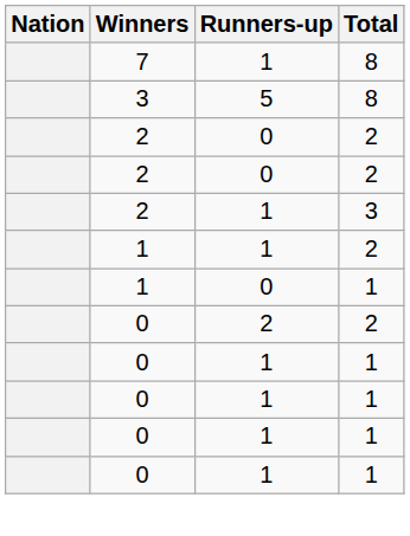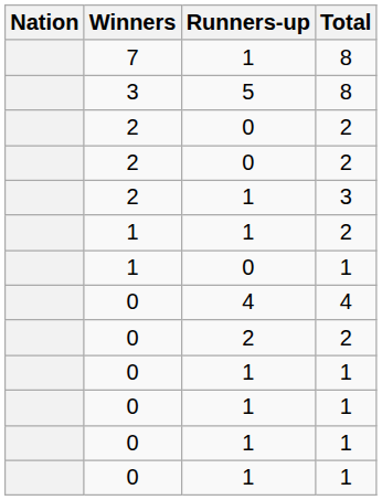+ row: 0 | 4 | 4
